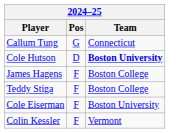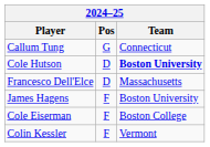+ row: Francesco Dell'Elce | D | Massachusetts
James Hagens | Team: Boston College -> Boston University
- row: Teddy Stiga | F | Boston College
Cole Eiserman | Team: Boston University -> Boston College
